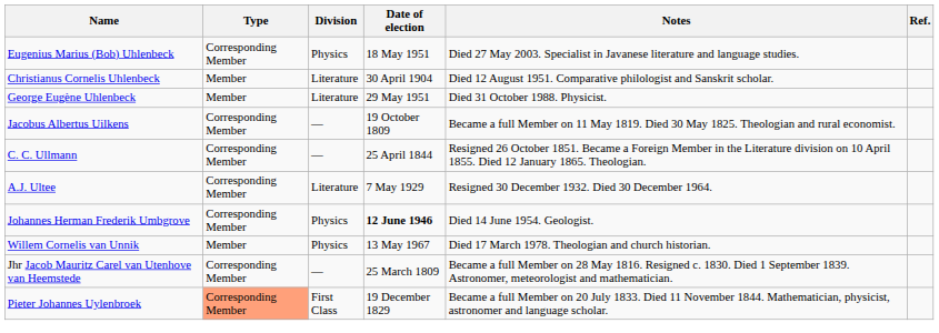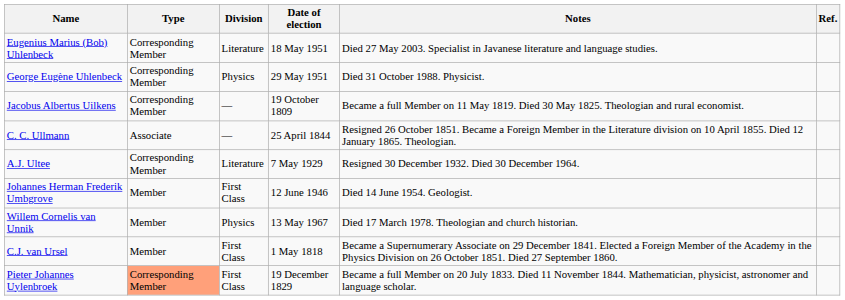Eugenius Marius (Bob) Uhlenbeck | Division: Physics -> Literature
- row: Christianus Cornelis Uhlenbeck | Member | Literature | 30 April 1904 | Died 12 August 1951. Comparative philologist and Sanskrit scholar.
George Eugène Uhlenbeck | Type: Member -> Corresponding Member
George Eugène Uhlenbeck | Division: Literature -> Physics
C. C. Ullmann | Type: Corresponding Member -> Associate
Johannes Herman Frederik Umbgrove | Type: Corresponding Member -> Member
Johannes Herman Frederik Umbgrove | Division: Physics -> First Class
Johannes Herman Frederik Umbgrove | Date of election: bold -> normal
+ row: C.J. van Ursel | Member | First Class | 1 May 1818 | Became a Supernumerary Associate on 29 December 1841. Elected a Foreign Member of the Academy in the Physics Division on 26 October 1851. Died 27 September 1860.
- row: Jhr Jacob Mauritz Carel van Utenhove van Heemstede | Corresponding Member | — | 25 March 1809 | Became a full Member on 28 May 1816. Resigned c. 1830. Died 1 September 1839. Astronomer, meteorologist and mathematician.
